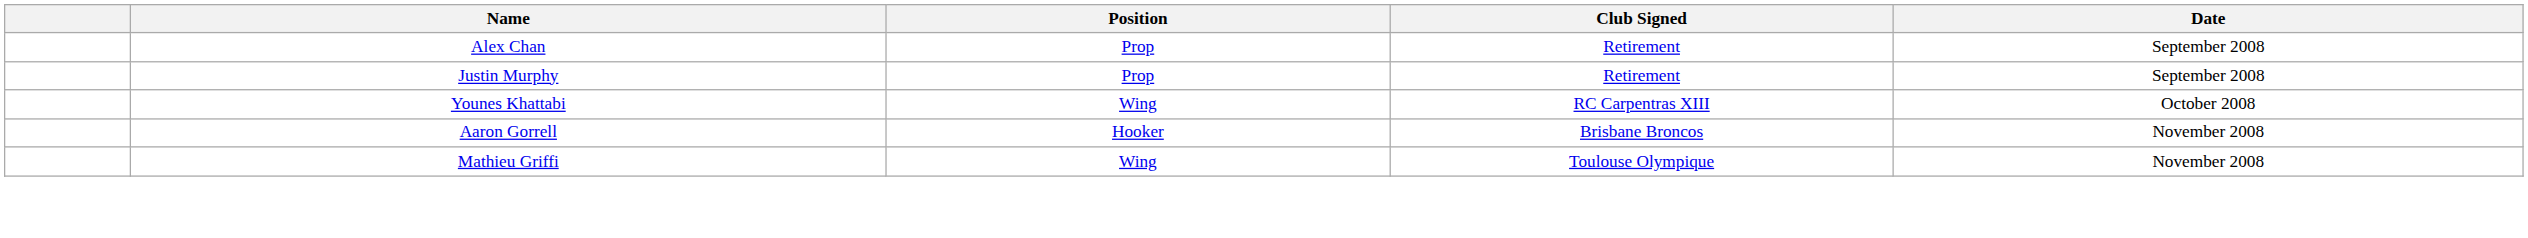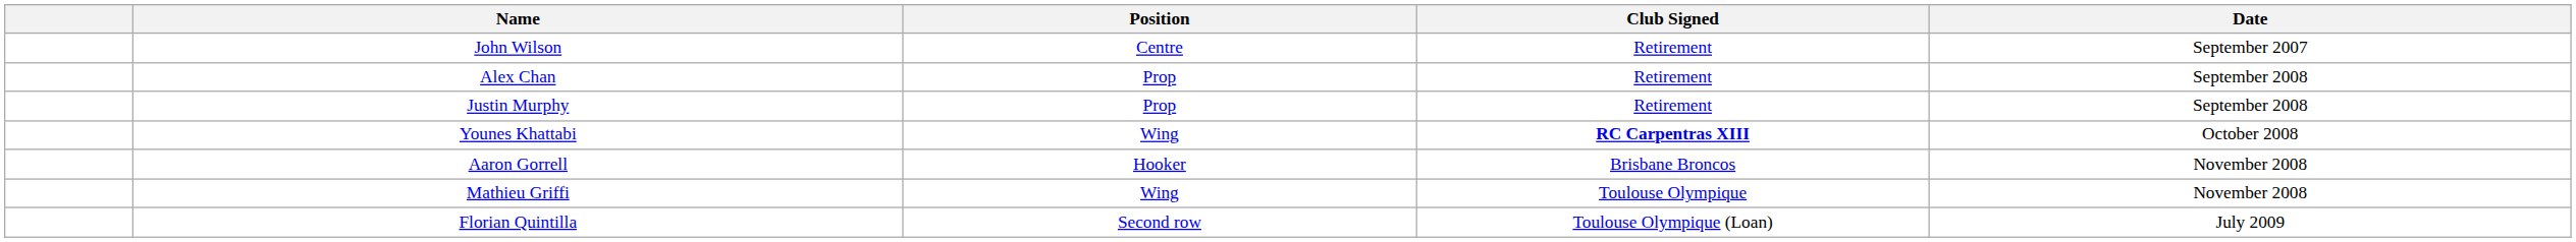+ row: John Wilson | Centre | Retirement | September 2007
Younes Khattabi | Club Signed: normal -> bold
+ row: Florian Quintilla | Second row | Toulouse Olympique (Loan) | July 2009
